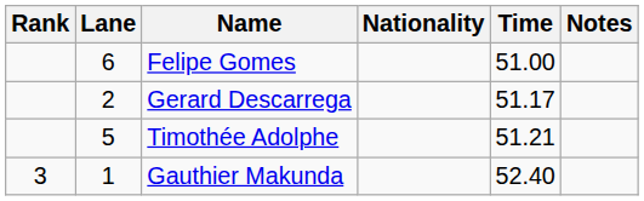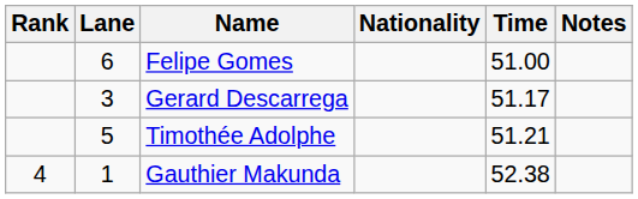Gerard Descarrega | Lane: 2 -> 3
Gauthier Makunda | Rank: 3 -> 4
Gauthier Makunda | Time: 52.40 -> 52.38
